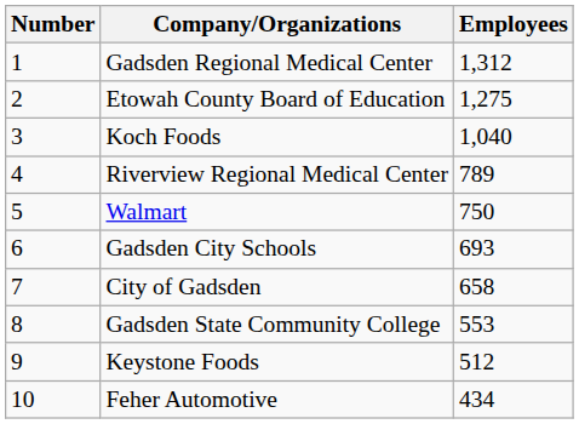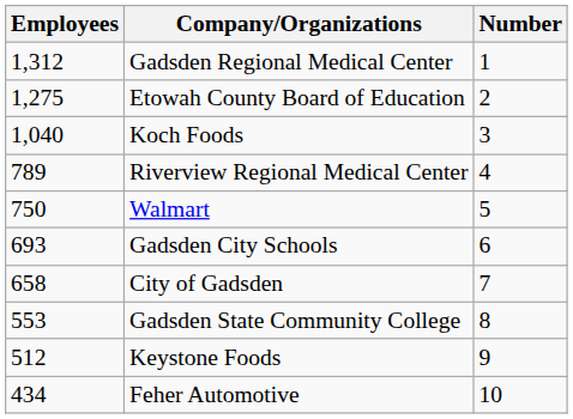columns swapped: Number <-> Employees
